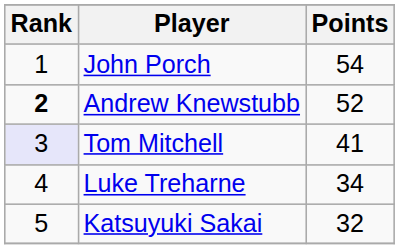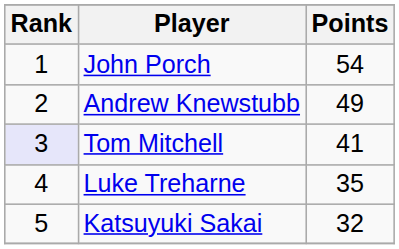Andrew Knewstubb | Rank: bold -> normal
Andrew Knewstubb | Points: 52 -> 49
Luke Treharne | Points: 34 -> 35
